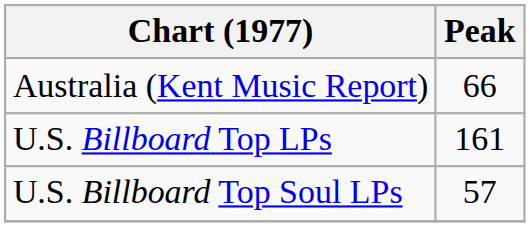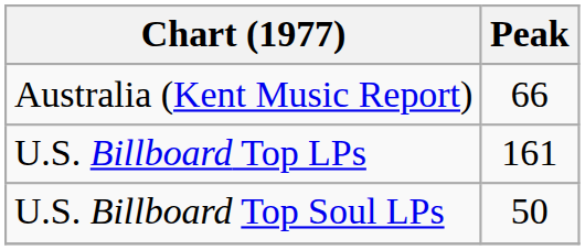U.S. Billboard Top Soul LPs | Peak: 57 -> 50
